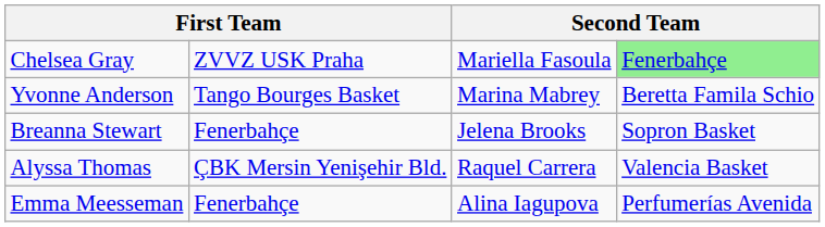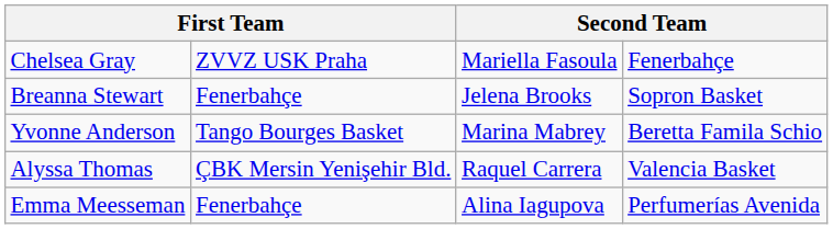Chelsea Gray | column 4: lightgreen background -> no background
rows swapped: Yvonne Anderson <-> Breanna Stewart
